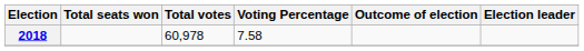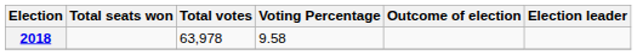2018 | Total votes: 60,978 -> 63,978
2018 | Voting Percentage: 7.58 -> 9.58
